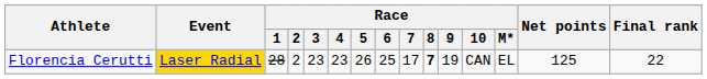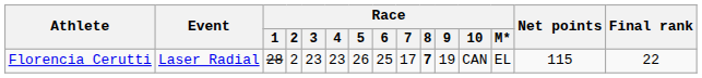Florencia Cerutti | Event: gold background -> no background
Florencia Cerutti | Net points: 125 -> 115
